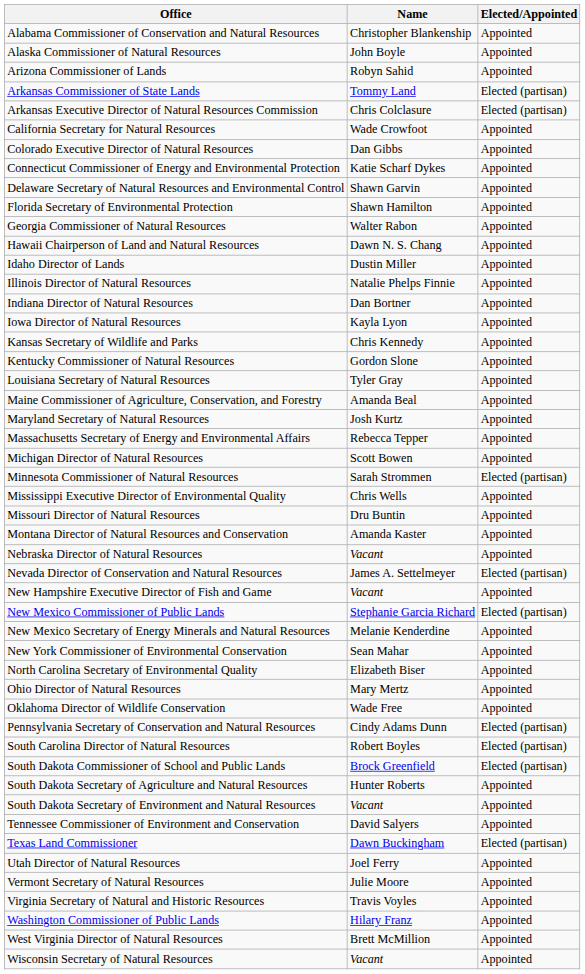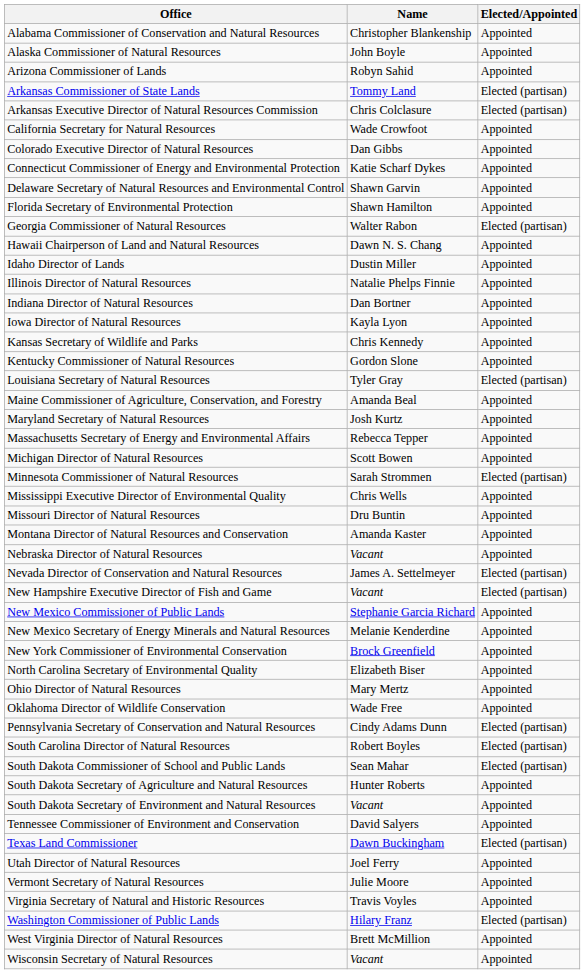Georgia Commissioner of Natural Resources | Elected/Appointed: Appointed -> Elected (partisan)
Louisiana Secretary of Natural Resources | Elected/Appointed: Appointed -> Elected (partisan)
New Hampshire Executive Director of Fish and Game | Elected/Appointed: Appointed -> Elected (partisan)
New Mexico Commissioner of Public Lands | Elected/Appointed: Elected (partisan) -> Appointed
New York Commissioner of Environmental Conservation | Name: Sean Mahar -> Brock Greenfield
South Dakota Commissioner of School and Public Lands | Name: Brock Greenfield -> Sean Mahar
Washington Commissioner of Public Lands | Elected/Appointed: Appointed -> Elected (partisan)
